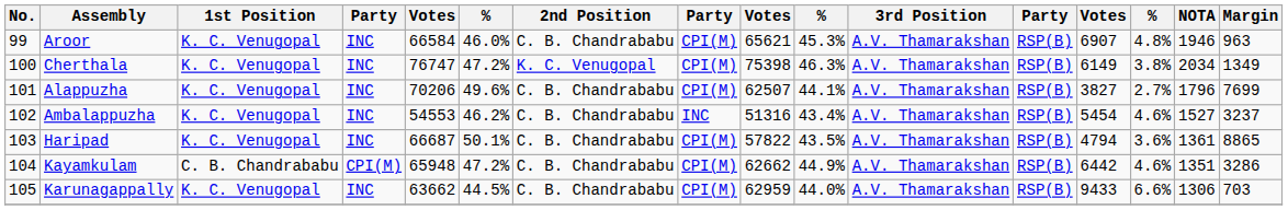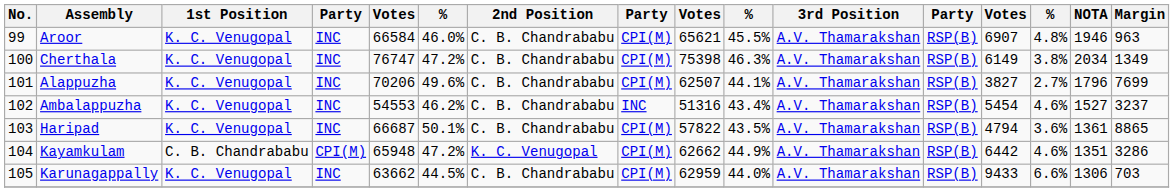Aroor | column 10: 45.3% -> 45.5%
Cherthala | 2nd Position: K. C. Venugopal -> C. B. Chandrababu
Kayamkulam | 2nd Position: C. B. Chandrababu -> K. C. Venugopal
